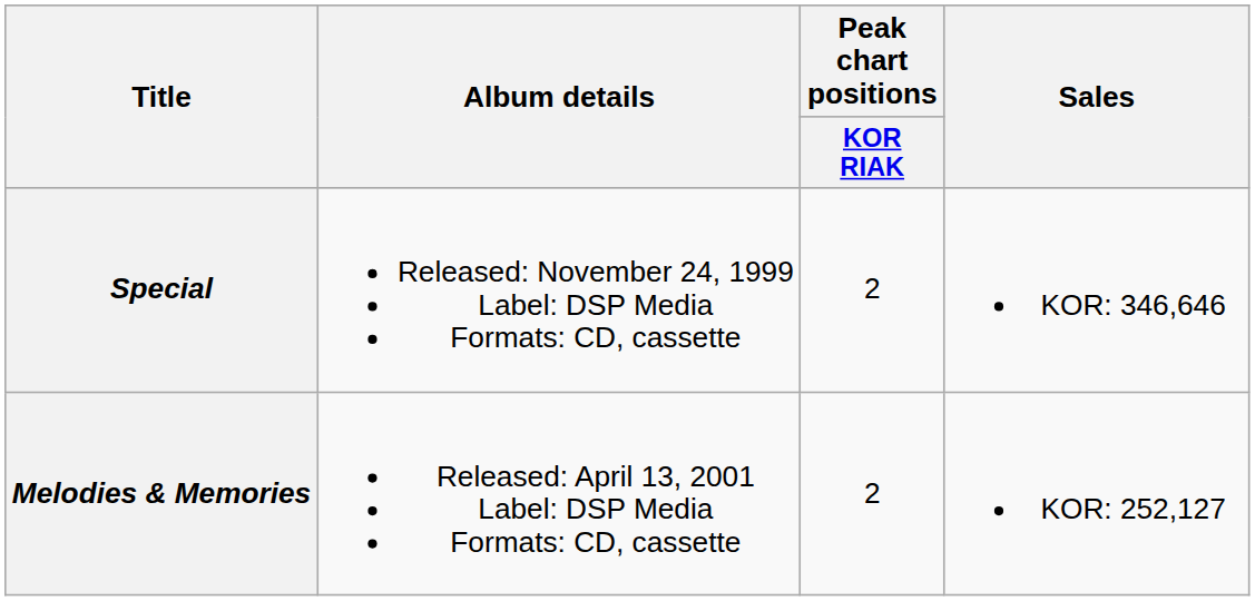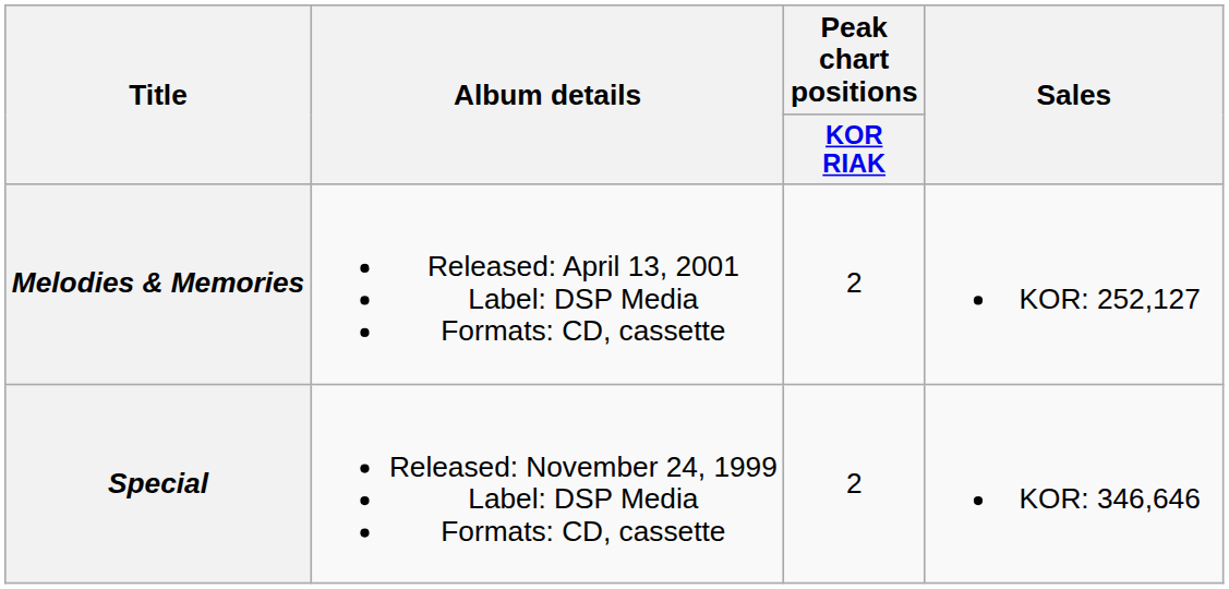rows swapped: Special <-> Melodies & Memories
